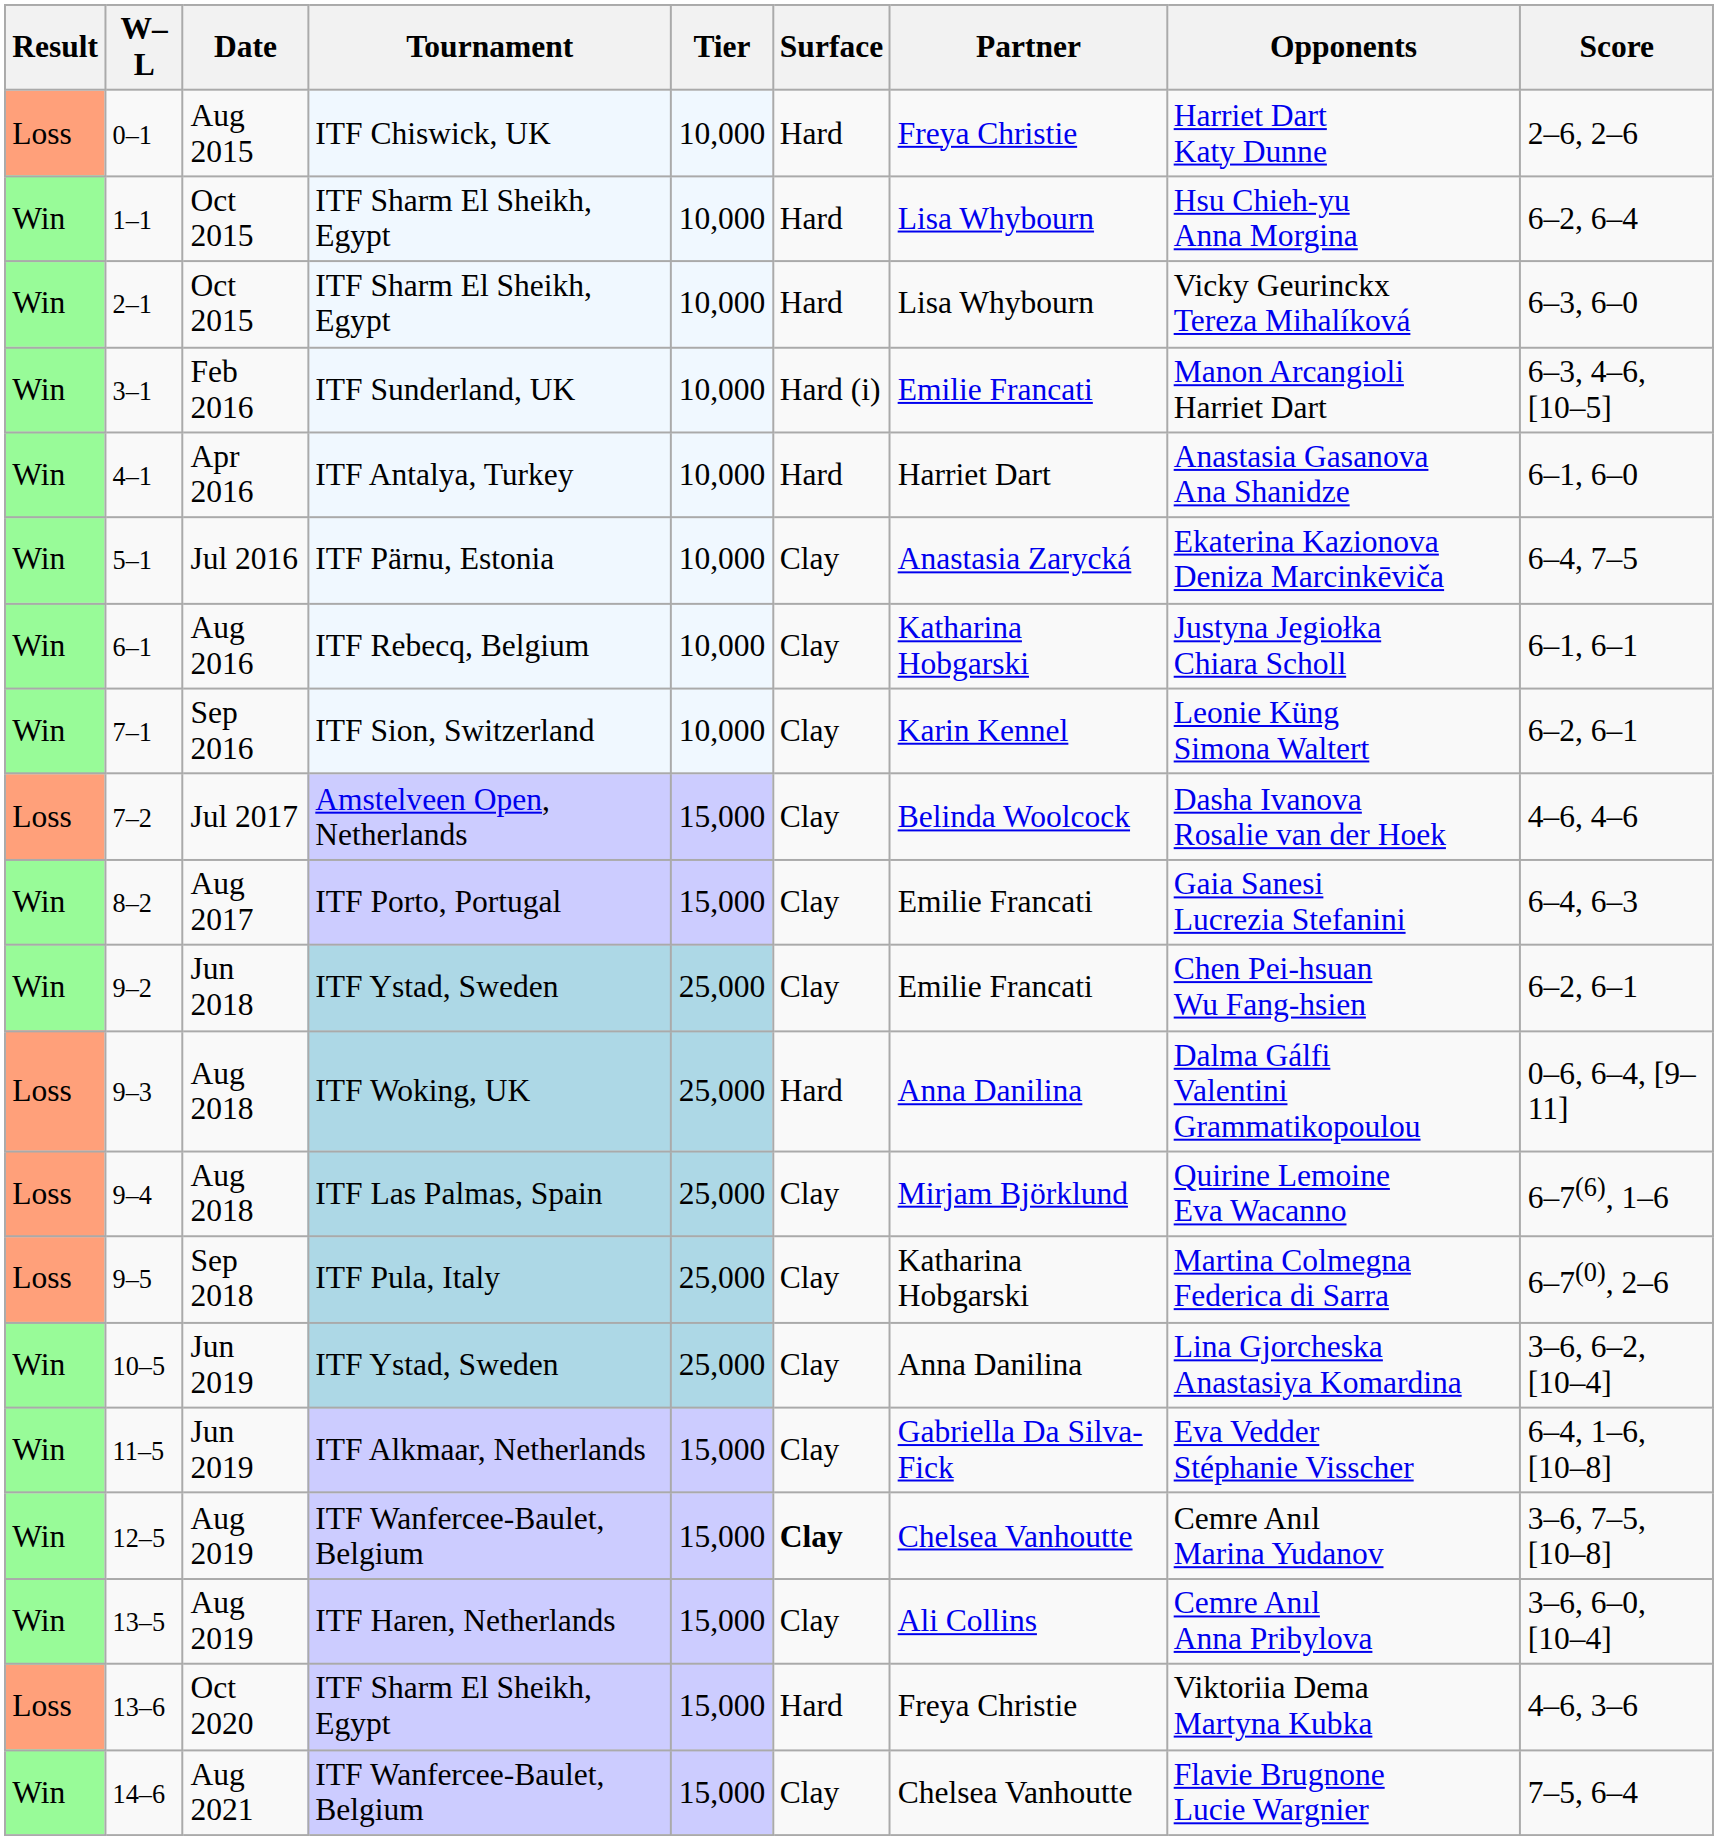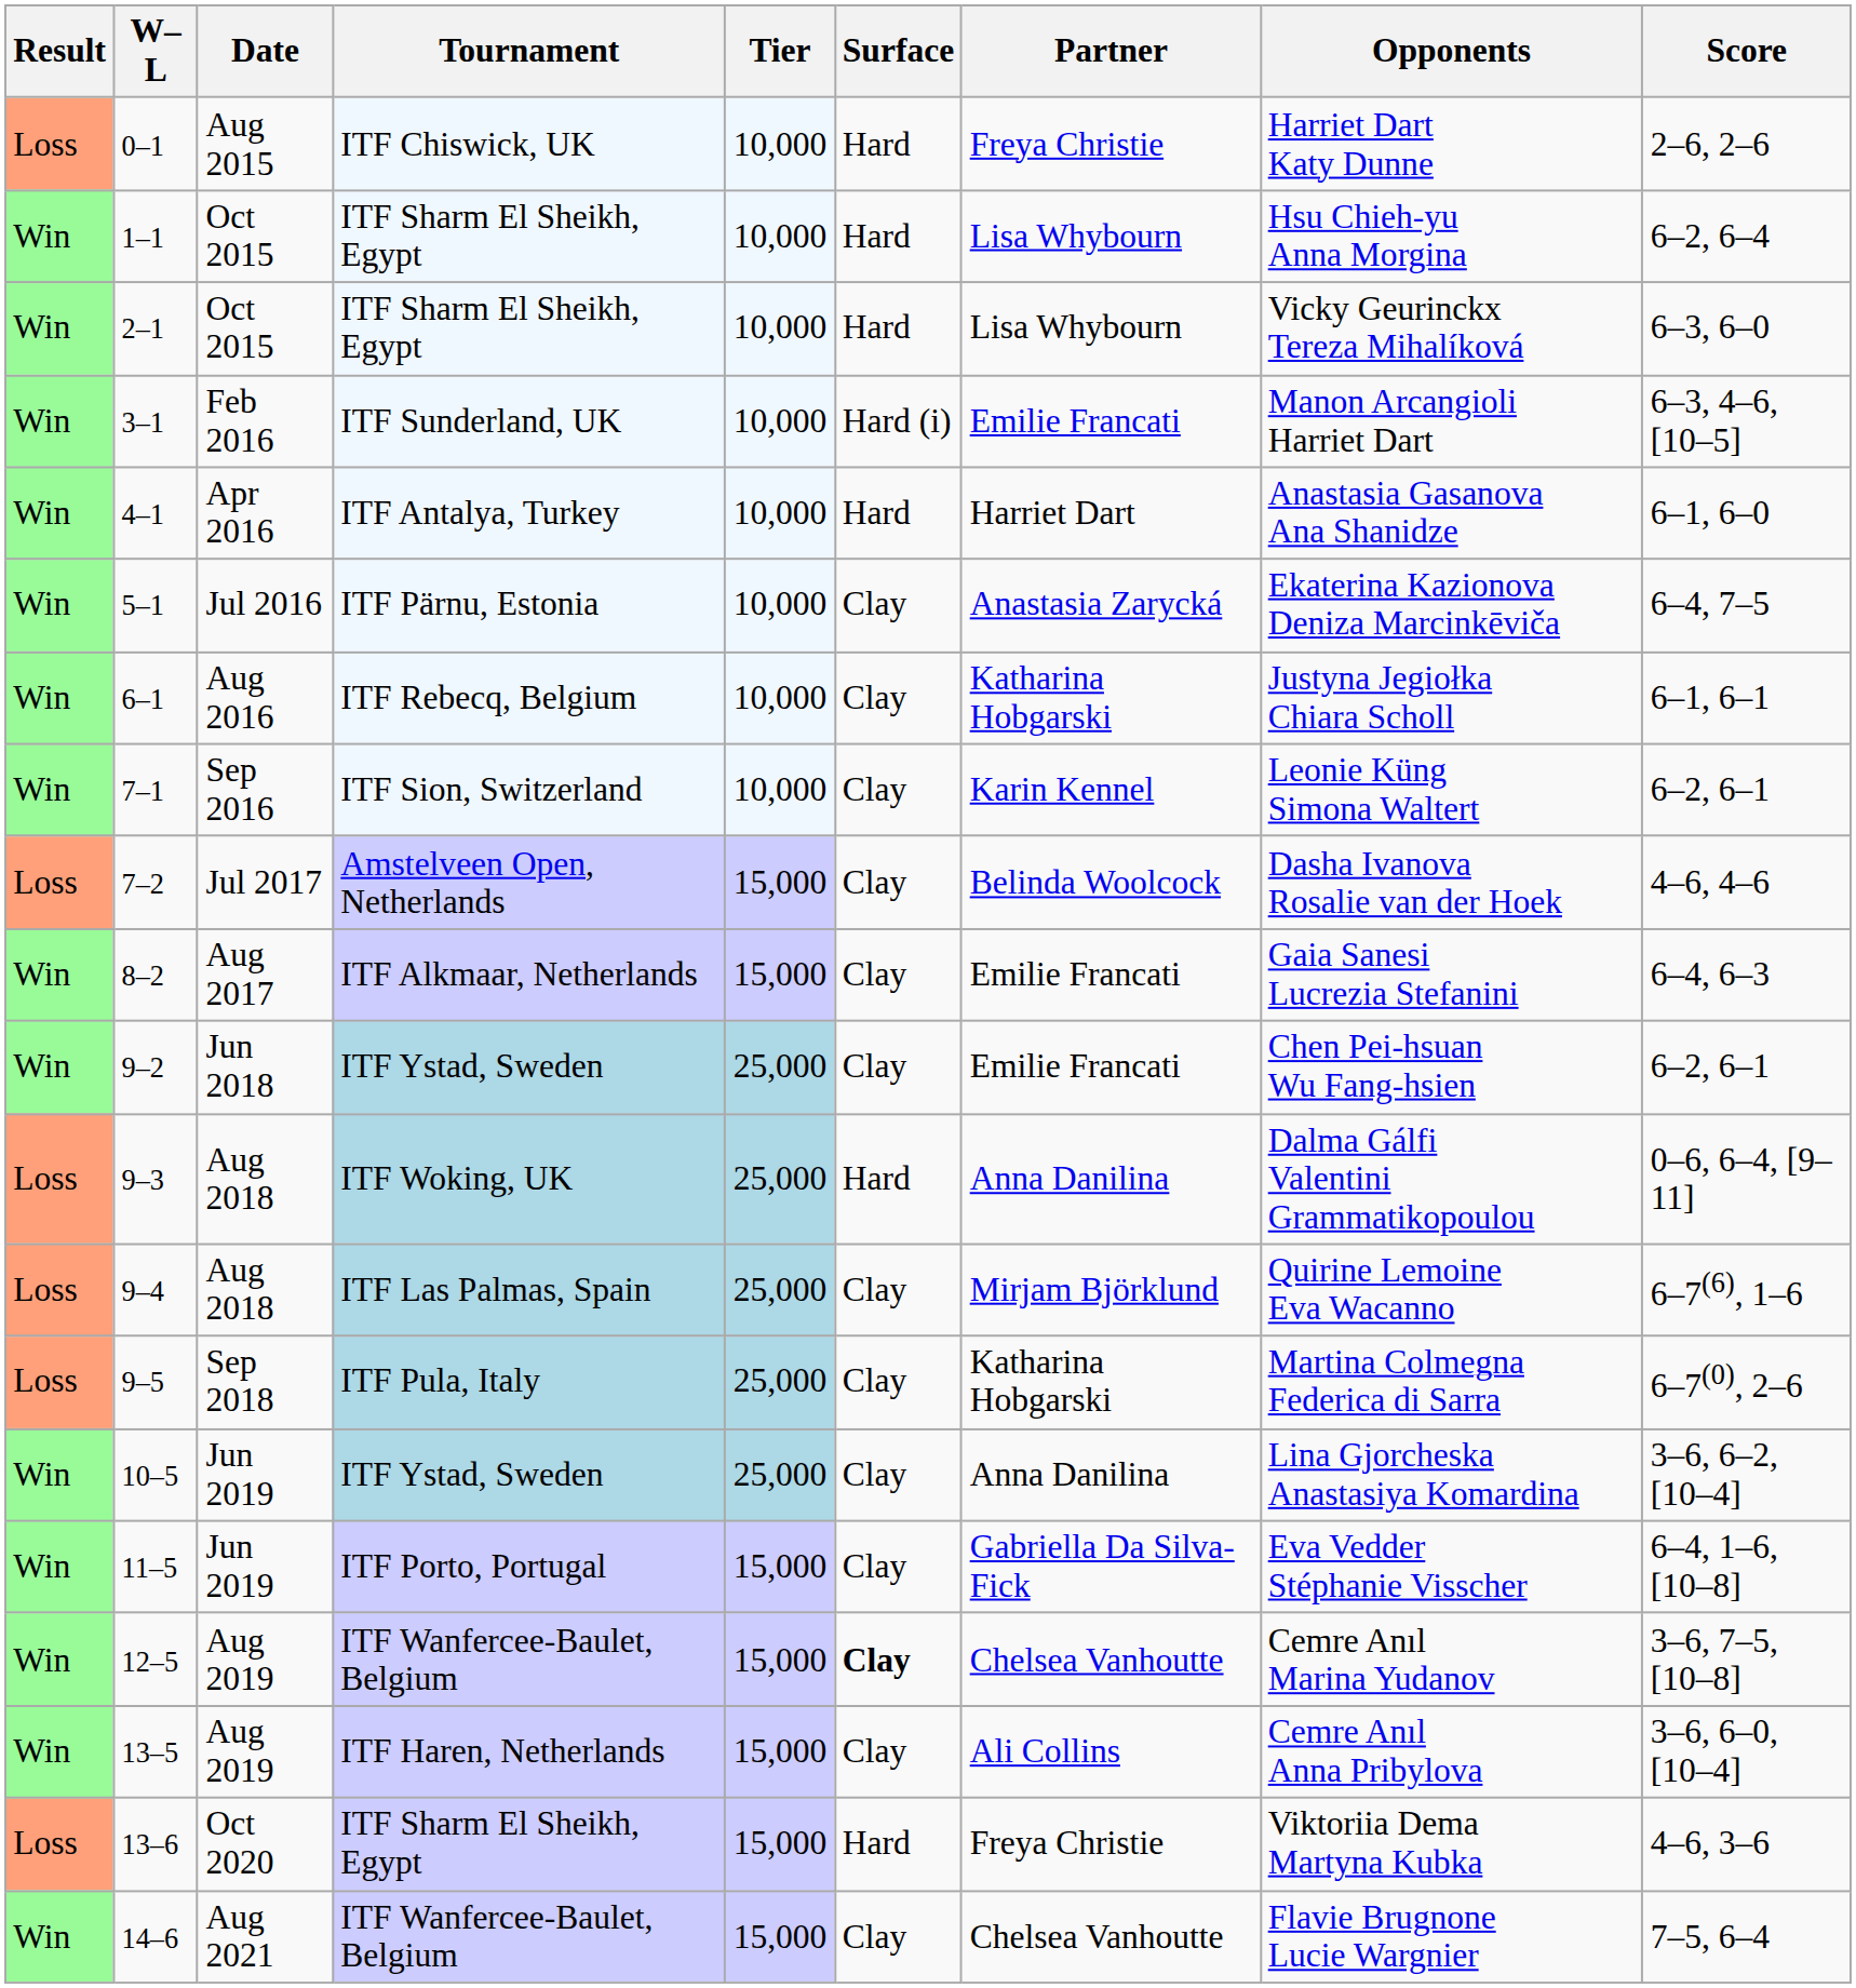8–2 | Tournament: ITF Porto, Portugal -> ITF Alkmaar, Netherlands
11–5 | Tournament: ITF Alkmaar, Netherlands -> ITF Porto, Portugal
